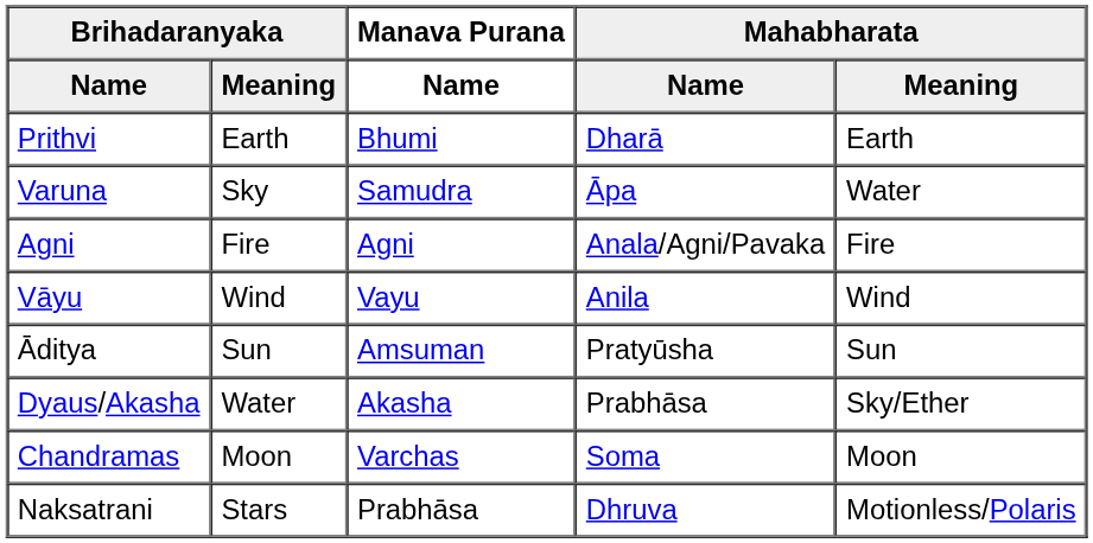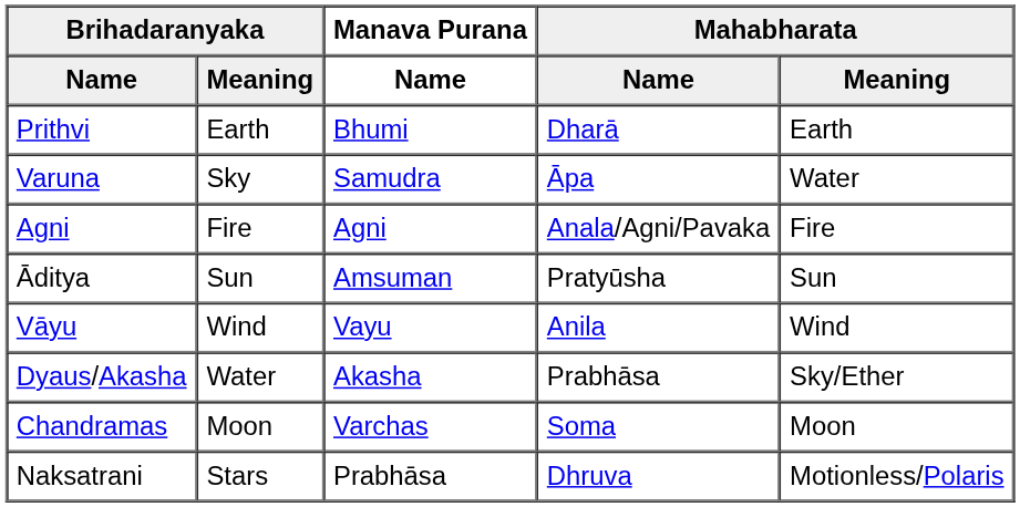rows swapped: Vāyu <-> Āditya
